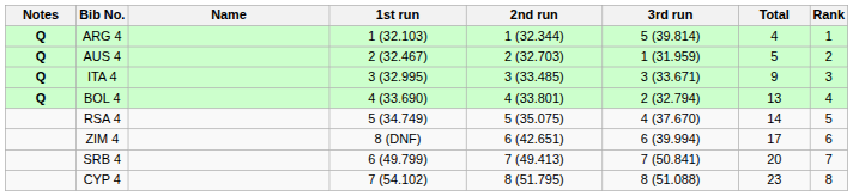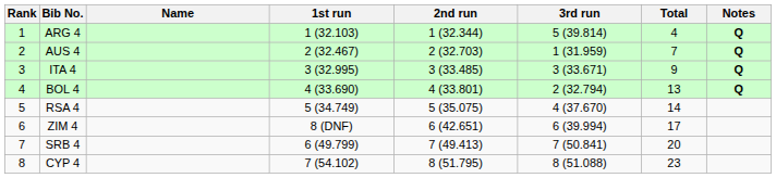columns swapped: Rank <-> Notes
AUS 4 | Total: 5 -> 7
